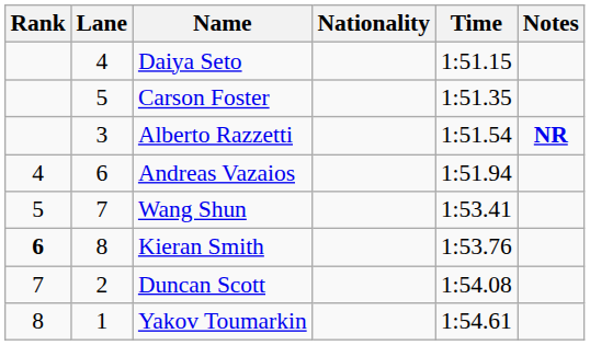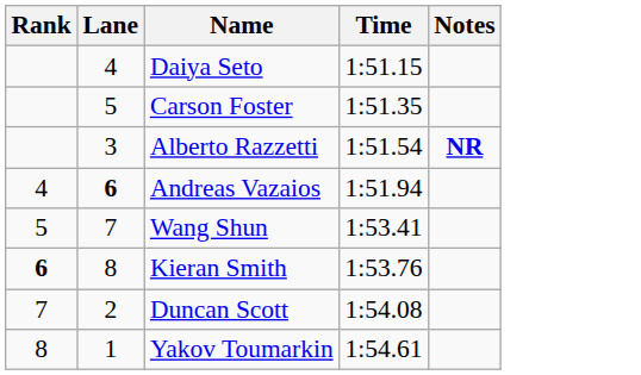- column: Nationality
Andreas Vazaios | Lane: normal -> bold
